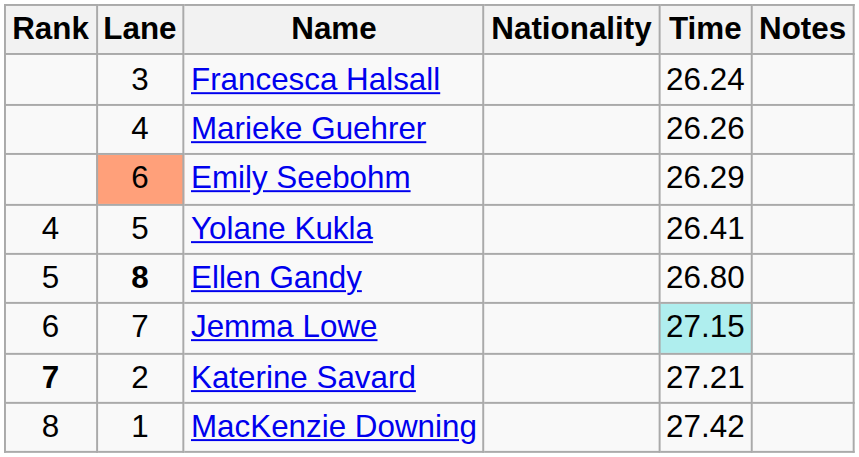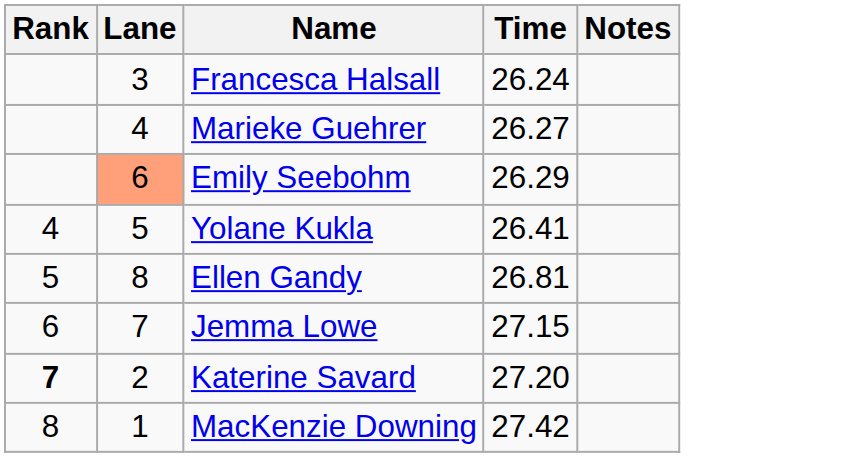- column: Nationality
Marieke Guehrer | Time: 26.26 -> 26.27
Ellen Gandy | Lane: bold -> normal
Ellen Gandy | Time: 26.80 -> 26.81
Jemma Lowe | Time: paleturquoise background -> no background
Katerine Savard | Time: 27.21 -> 27.20
